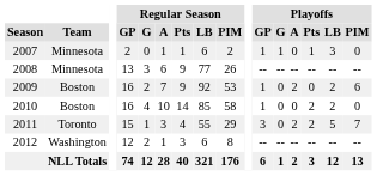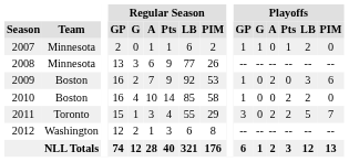2007 | Playoffs / LB: 3 -> 2
2009 | Playoffs / LB: 2 -> 3
